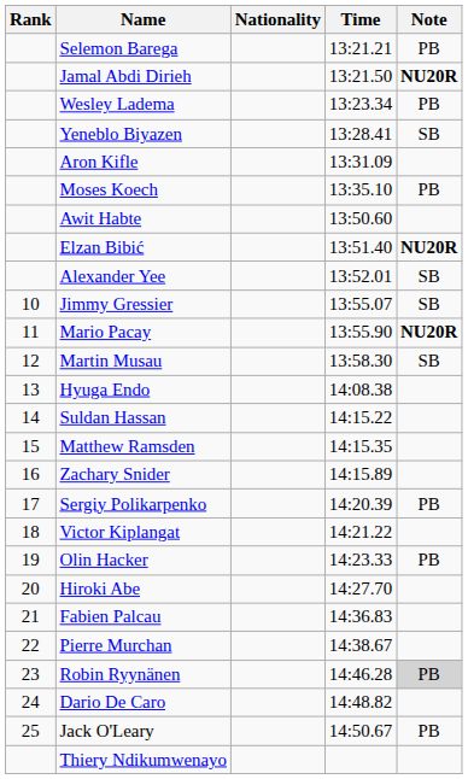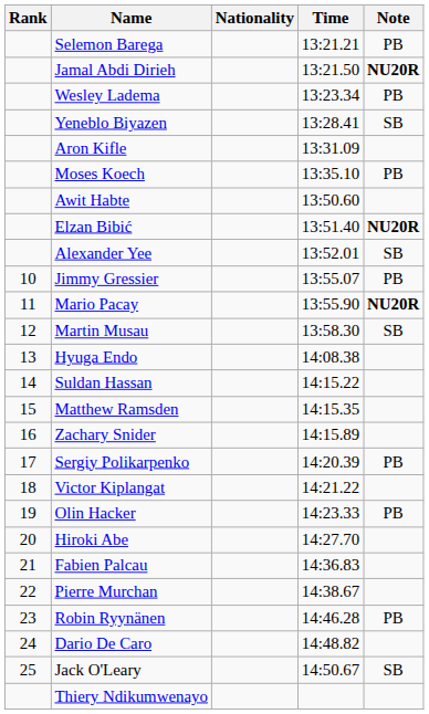Jimmy Gressier | Note: SB -> PB
Robin Ryynänen | Note: lightgrey background -> no background
Jack O'Leary | Note: PB -> SB
